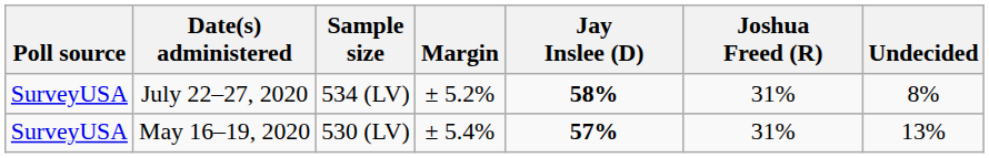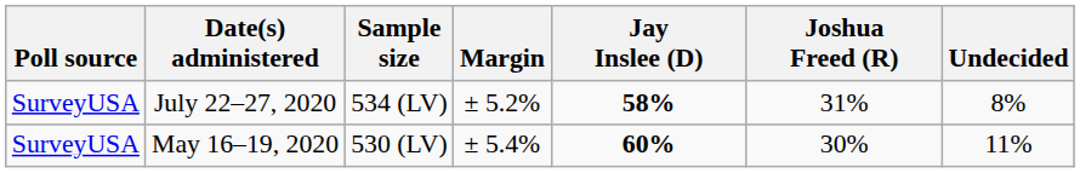May 16–19, 2020 | Jay Inslee (D): 57% -> 60%
May 16–19, 2020 | Joshua Freed (R): 31% -> 30%
May 16–19, 2020 | Undecided: 13% -> 11%
